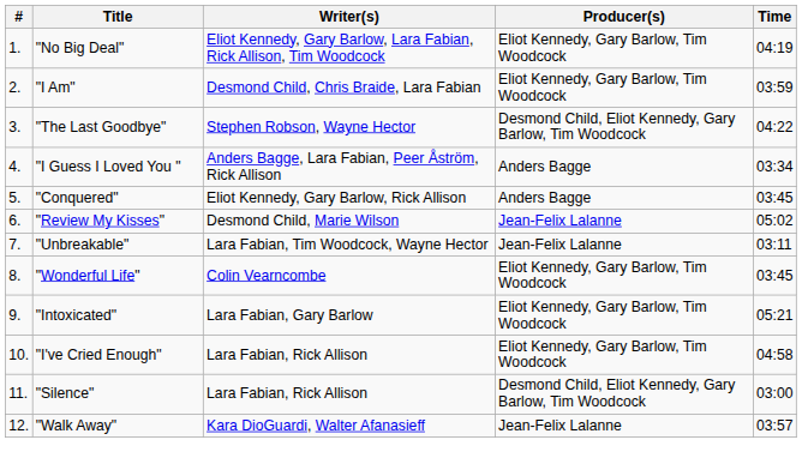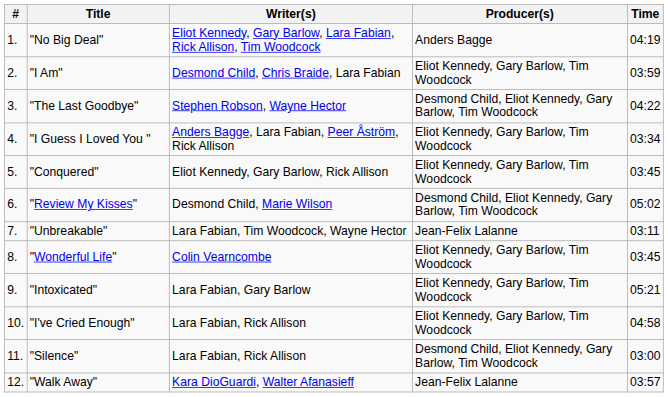"No Big Deal" | Producer(s): Eliot Kennedy, Gary Barlow, Tim Woodcock -> Anders Bagge
"I Guess I Loved You " | Producer(s): Anders Bagge -> Eliot Kennedy, Gary Barlow, Tim Woodcock
"Conquered" | Producer(s): Anders Bagge -> Eliot Kennedy, Gary Barlow, Tim Woodcock
"Review My Kisses" | Producer(s): Jean-Felix Lalanne -> Desmond Child, Eliot Kennedy, Gary Barlow, Tim Woodcock
